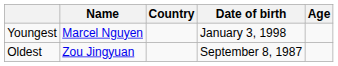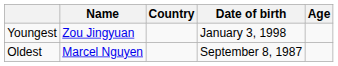Youngest | Name: Marcel Nguyen -> Zou Jingyuan
Oldest | Name: Zou Jingyuan -> Marcel Nguyen
